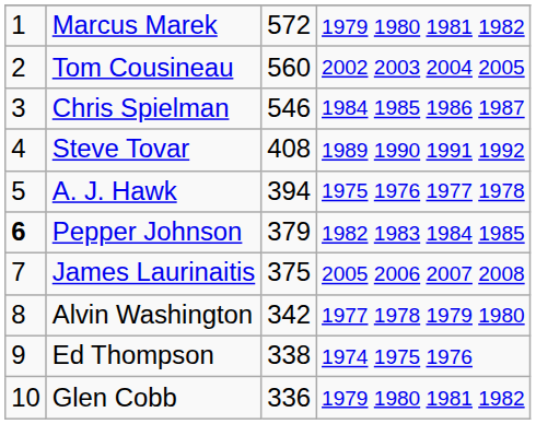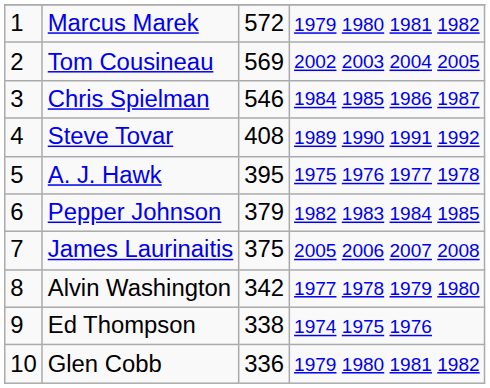Tom Cousineau | column 3: 560 -> 569
A. J. Hawk | column 3: 394 -> 395
Pepper Johnson | column 1: bold -> normal
